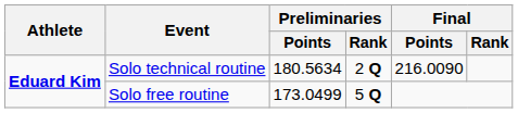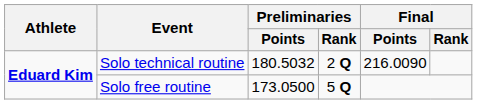Solo technical routine | Preliminaries / Points: 180.5634 -> 180.5032
Solo free routine | Preliminaries / Points: 173.0499 -> 173.0500
